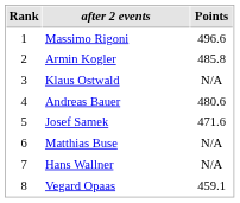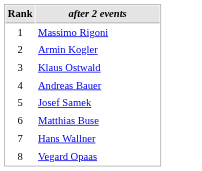- column: Points | 496.6 | 485.8 | N/A | 480.6 | 471.6 | N/A | N/A | 459.1
